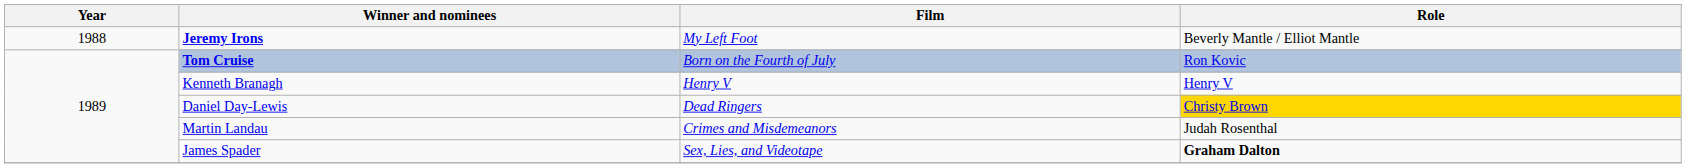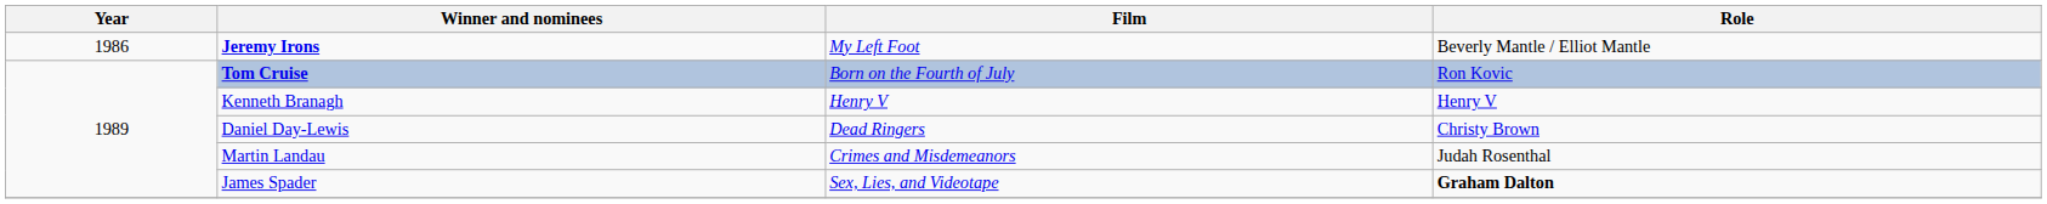Jeremy Irons | Year: 1988 -> 1986
Daniel Day-Lewis | Role: gold background -> no background
